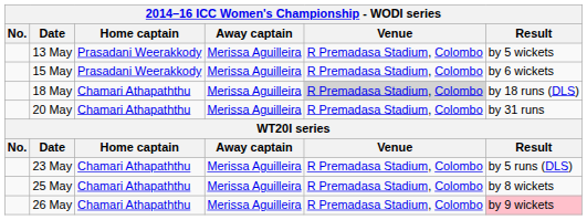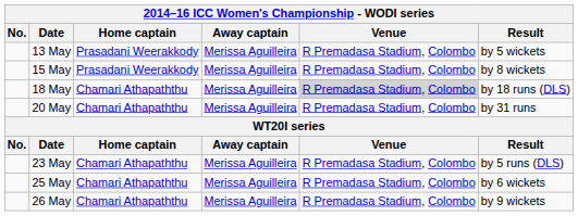15 May | Result: by 6 wickets -> by 8 wickets
25 May | Result: by 8 wickets -> by 6 wickets
26 May | Result: pink background -> no background
